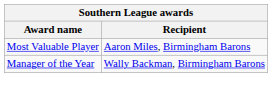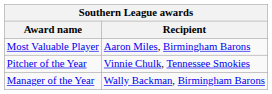+ row: Pitcher of the Year | Vinnie Chulk, Tennessee Smokies
